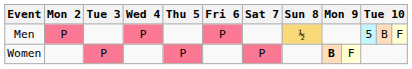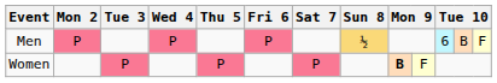Men | column 11: 5 -> 6
